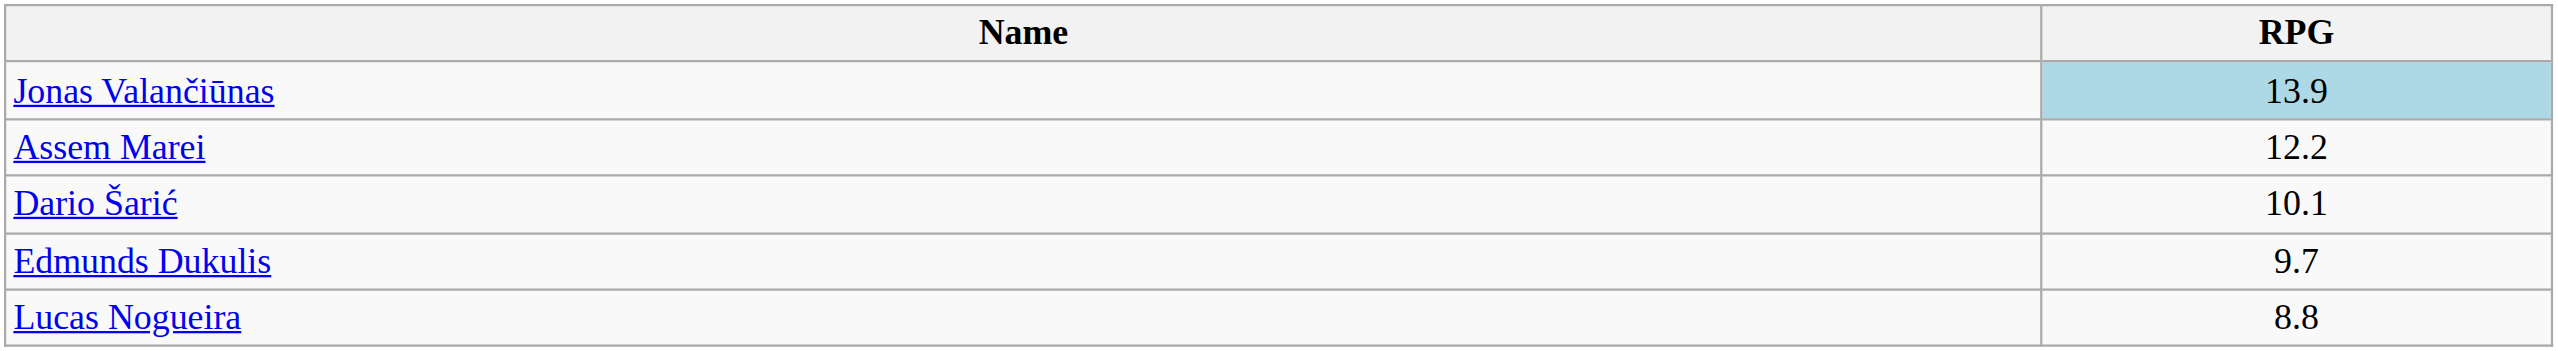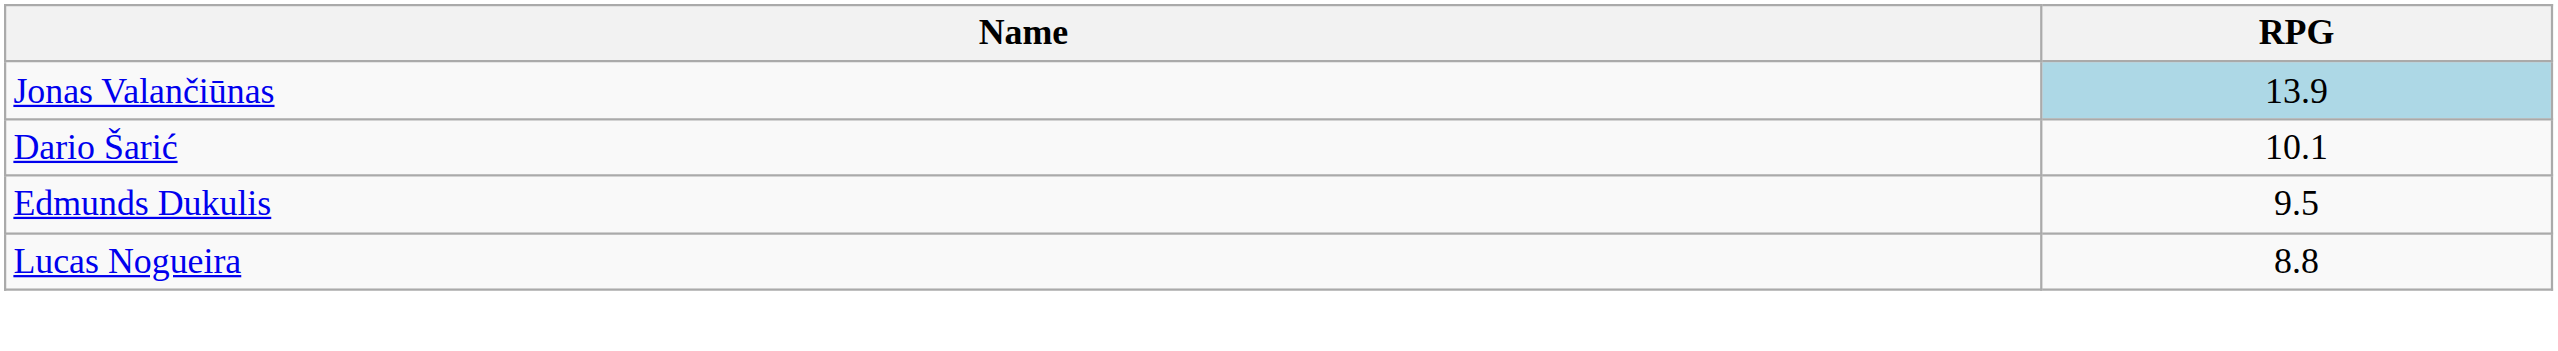- row: Assem Marei | 12.2
Edmunds Dukulis | RPG: 9.7 -> 9.5
